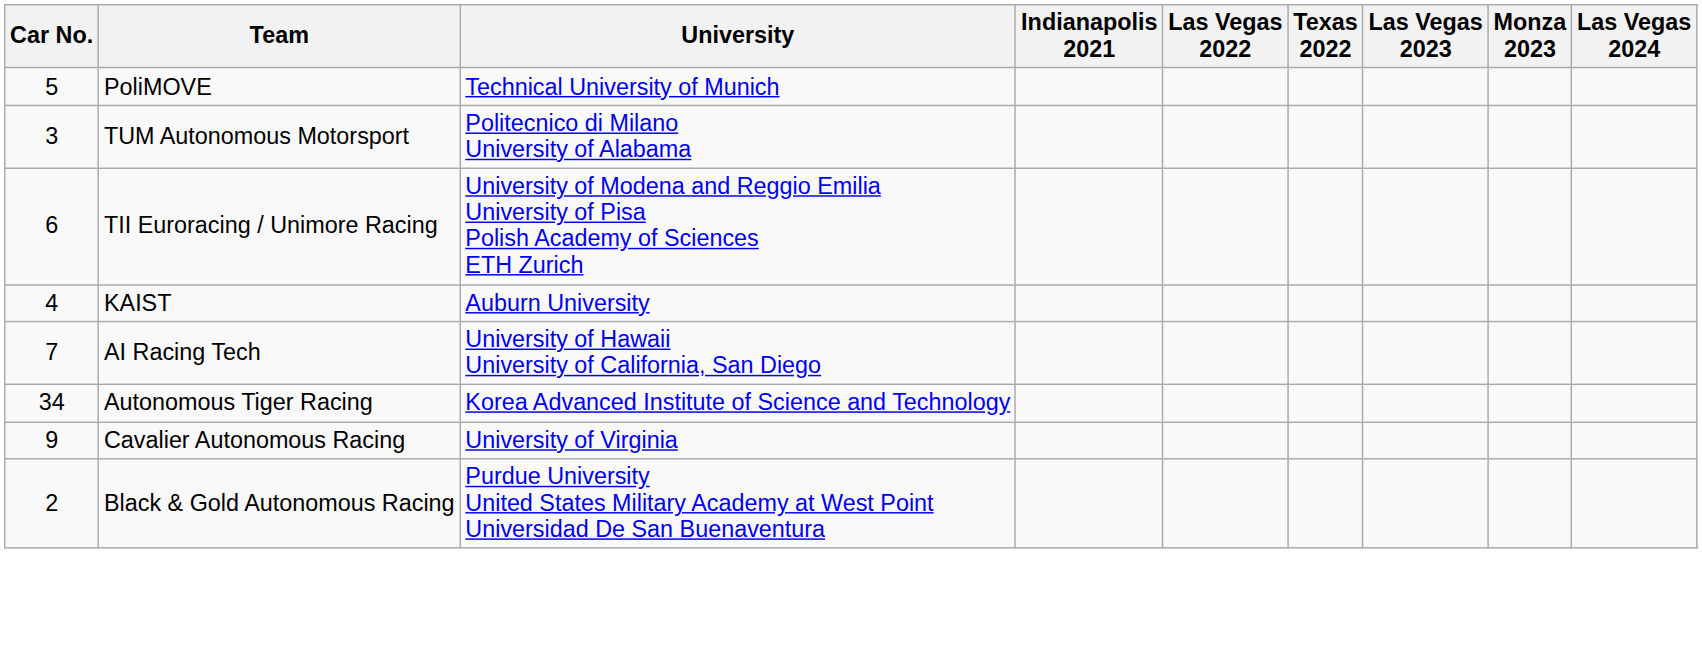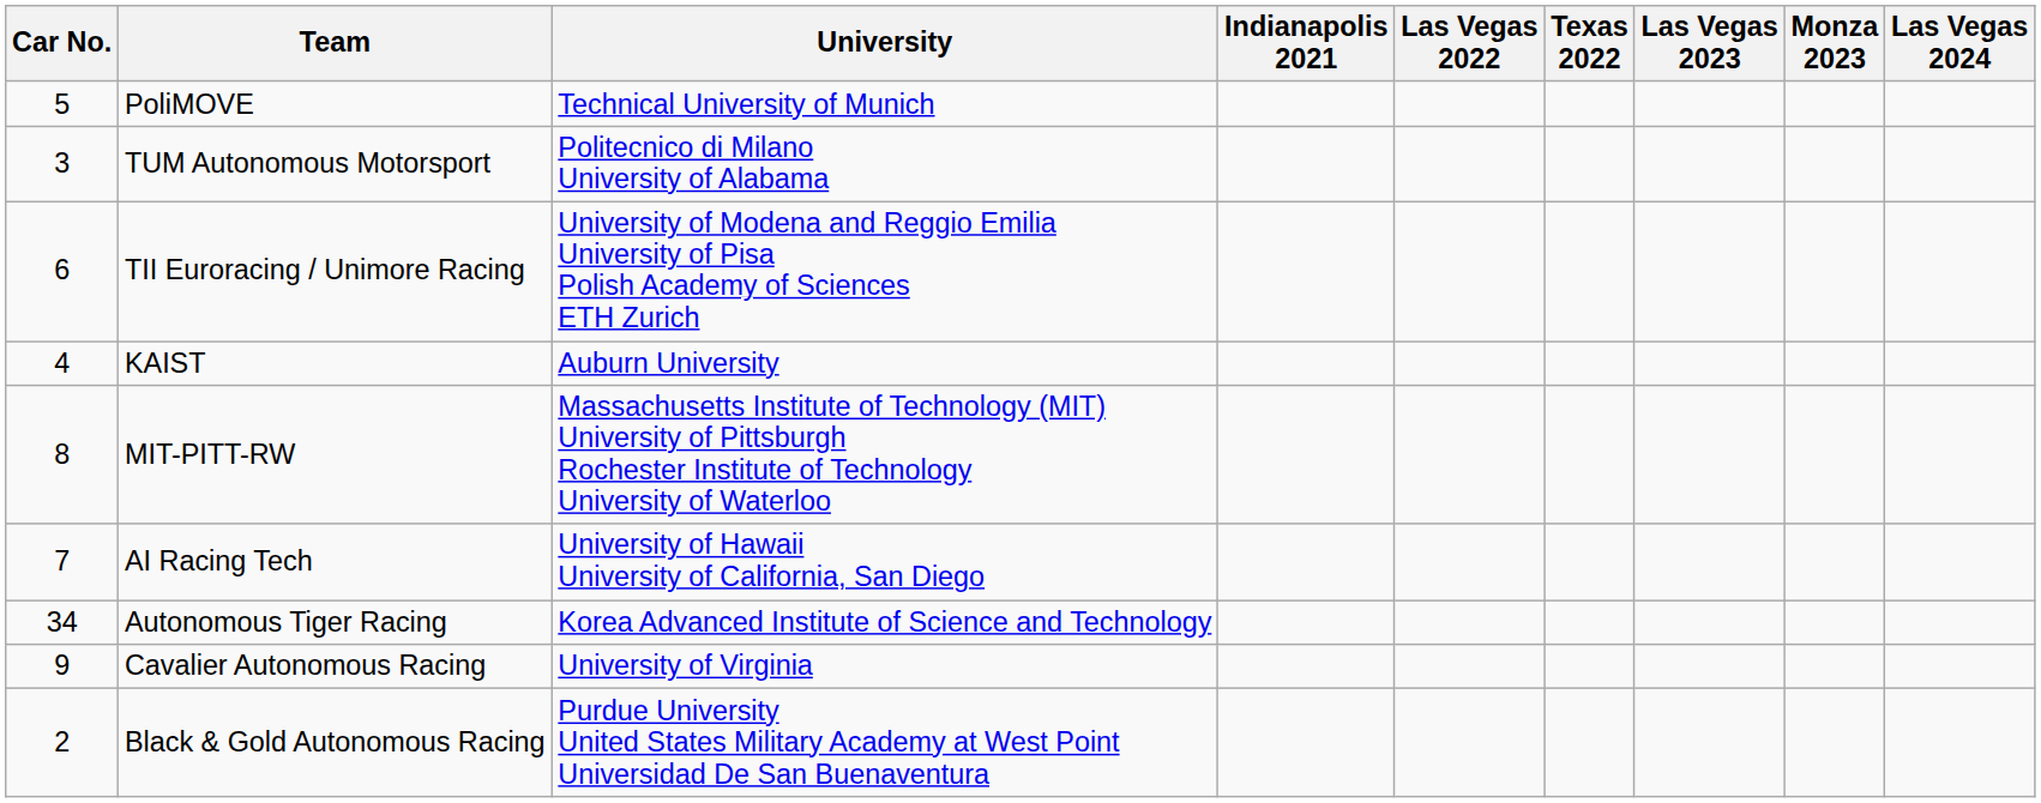+ row: 8 | MIT-PITT-RW | Massachusetts Institute of Technology (MIT) University of Pittsburgh Rochester Institute of Technology University of Waterloo
